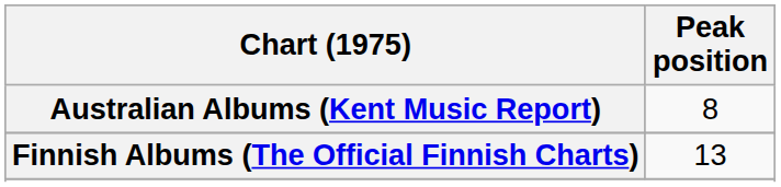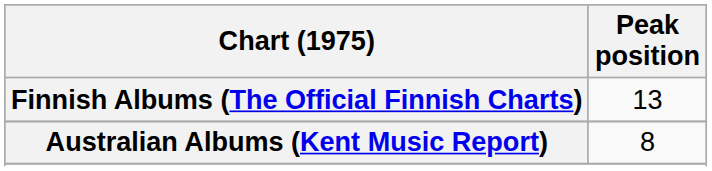rows swapped: Australian Albums (Kent Music Report) <-> Finnish Albums (The Official Finnish Charts)
